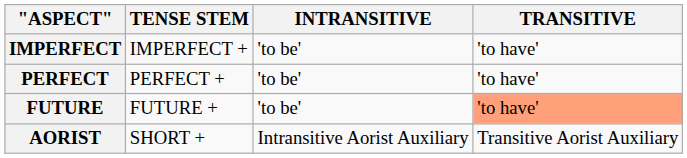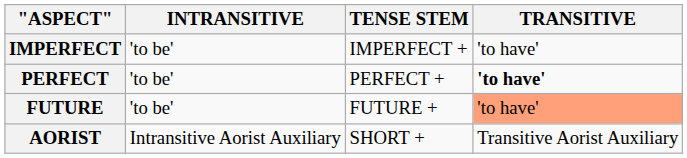columns swapped: TENSE STEM <-> INTRANSITIVE
PERFECT | TRANSITIVE: normal -> bold
